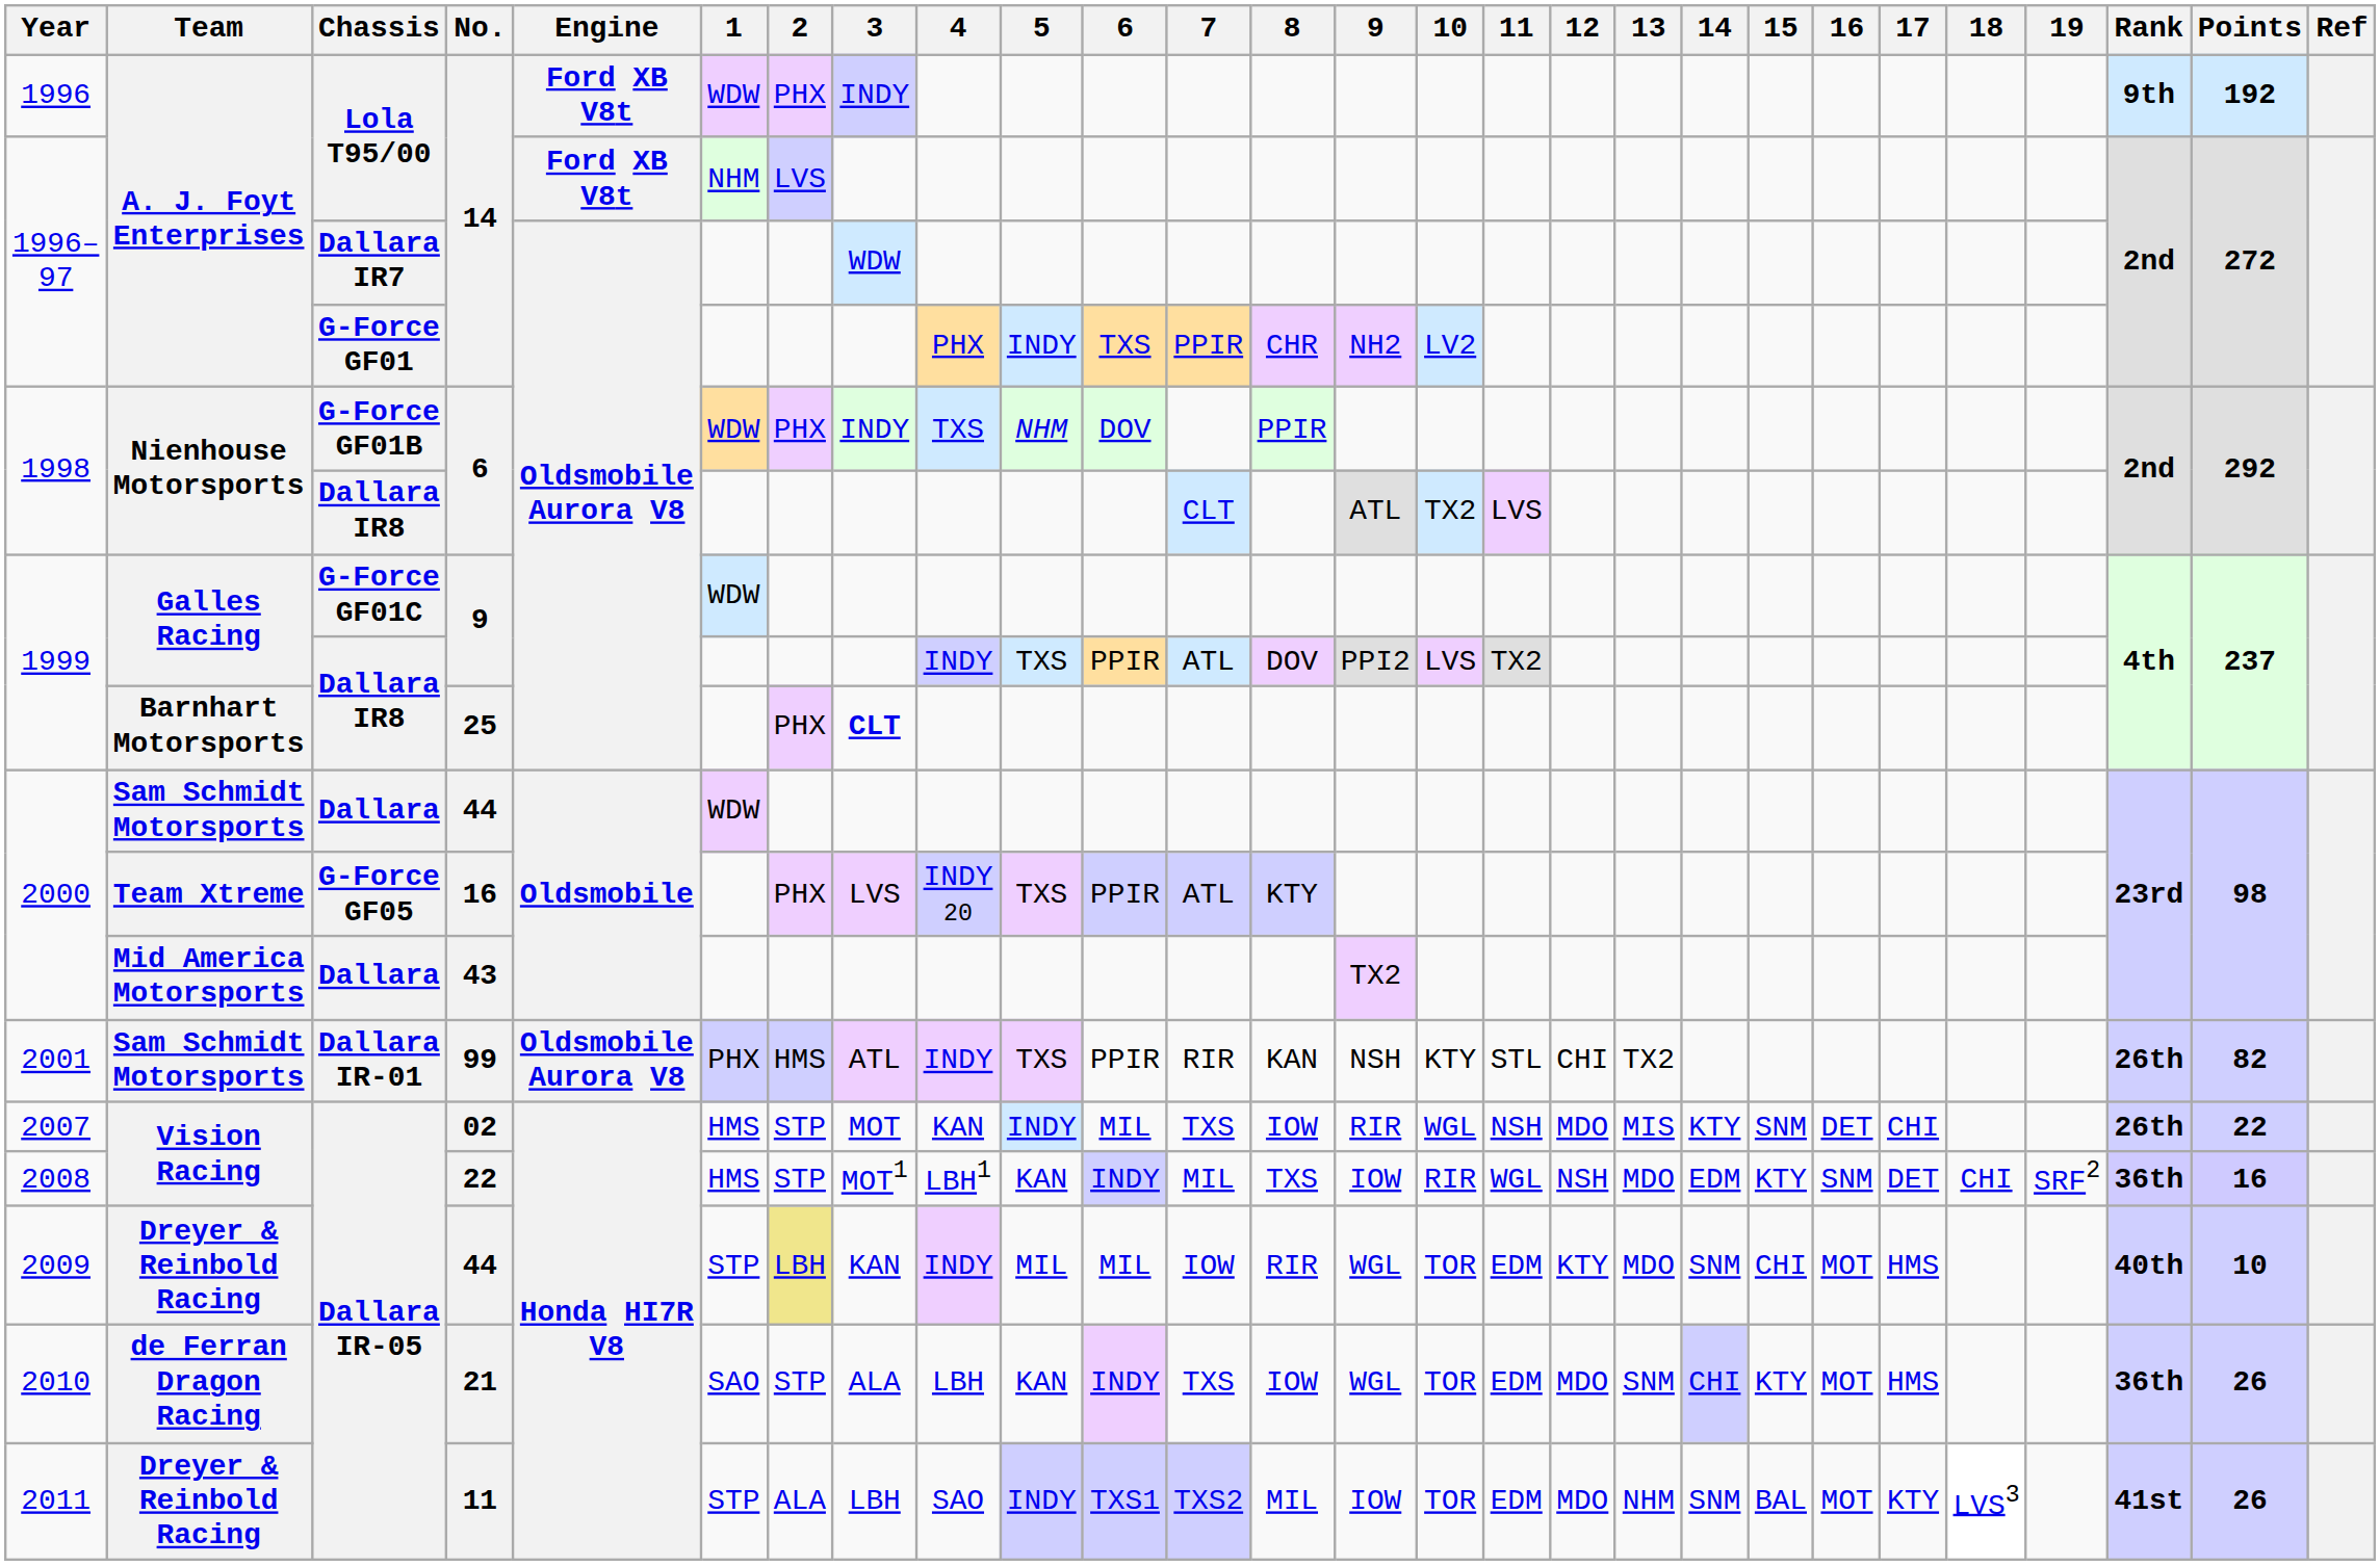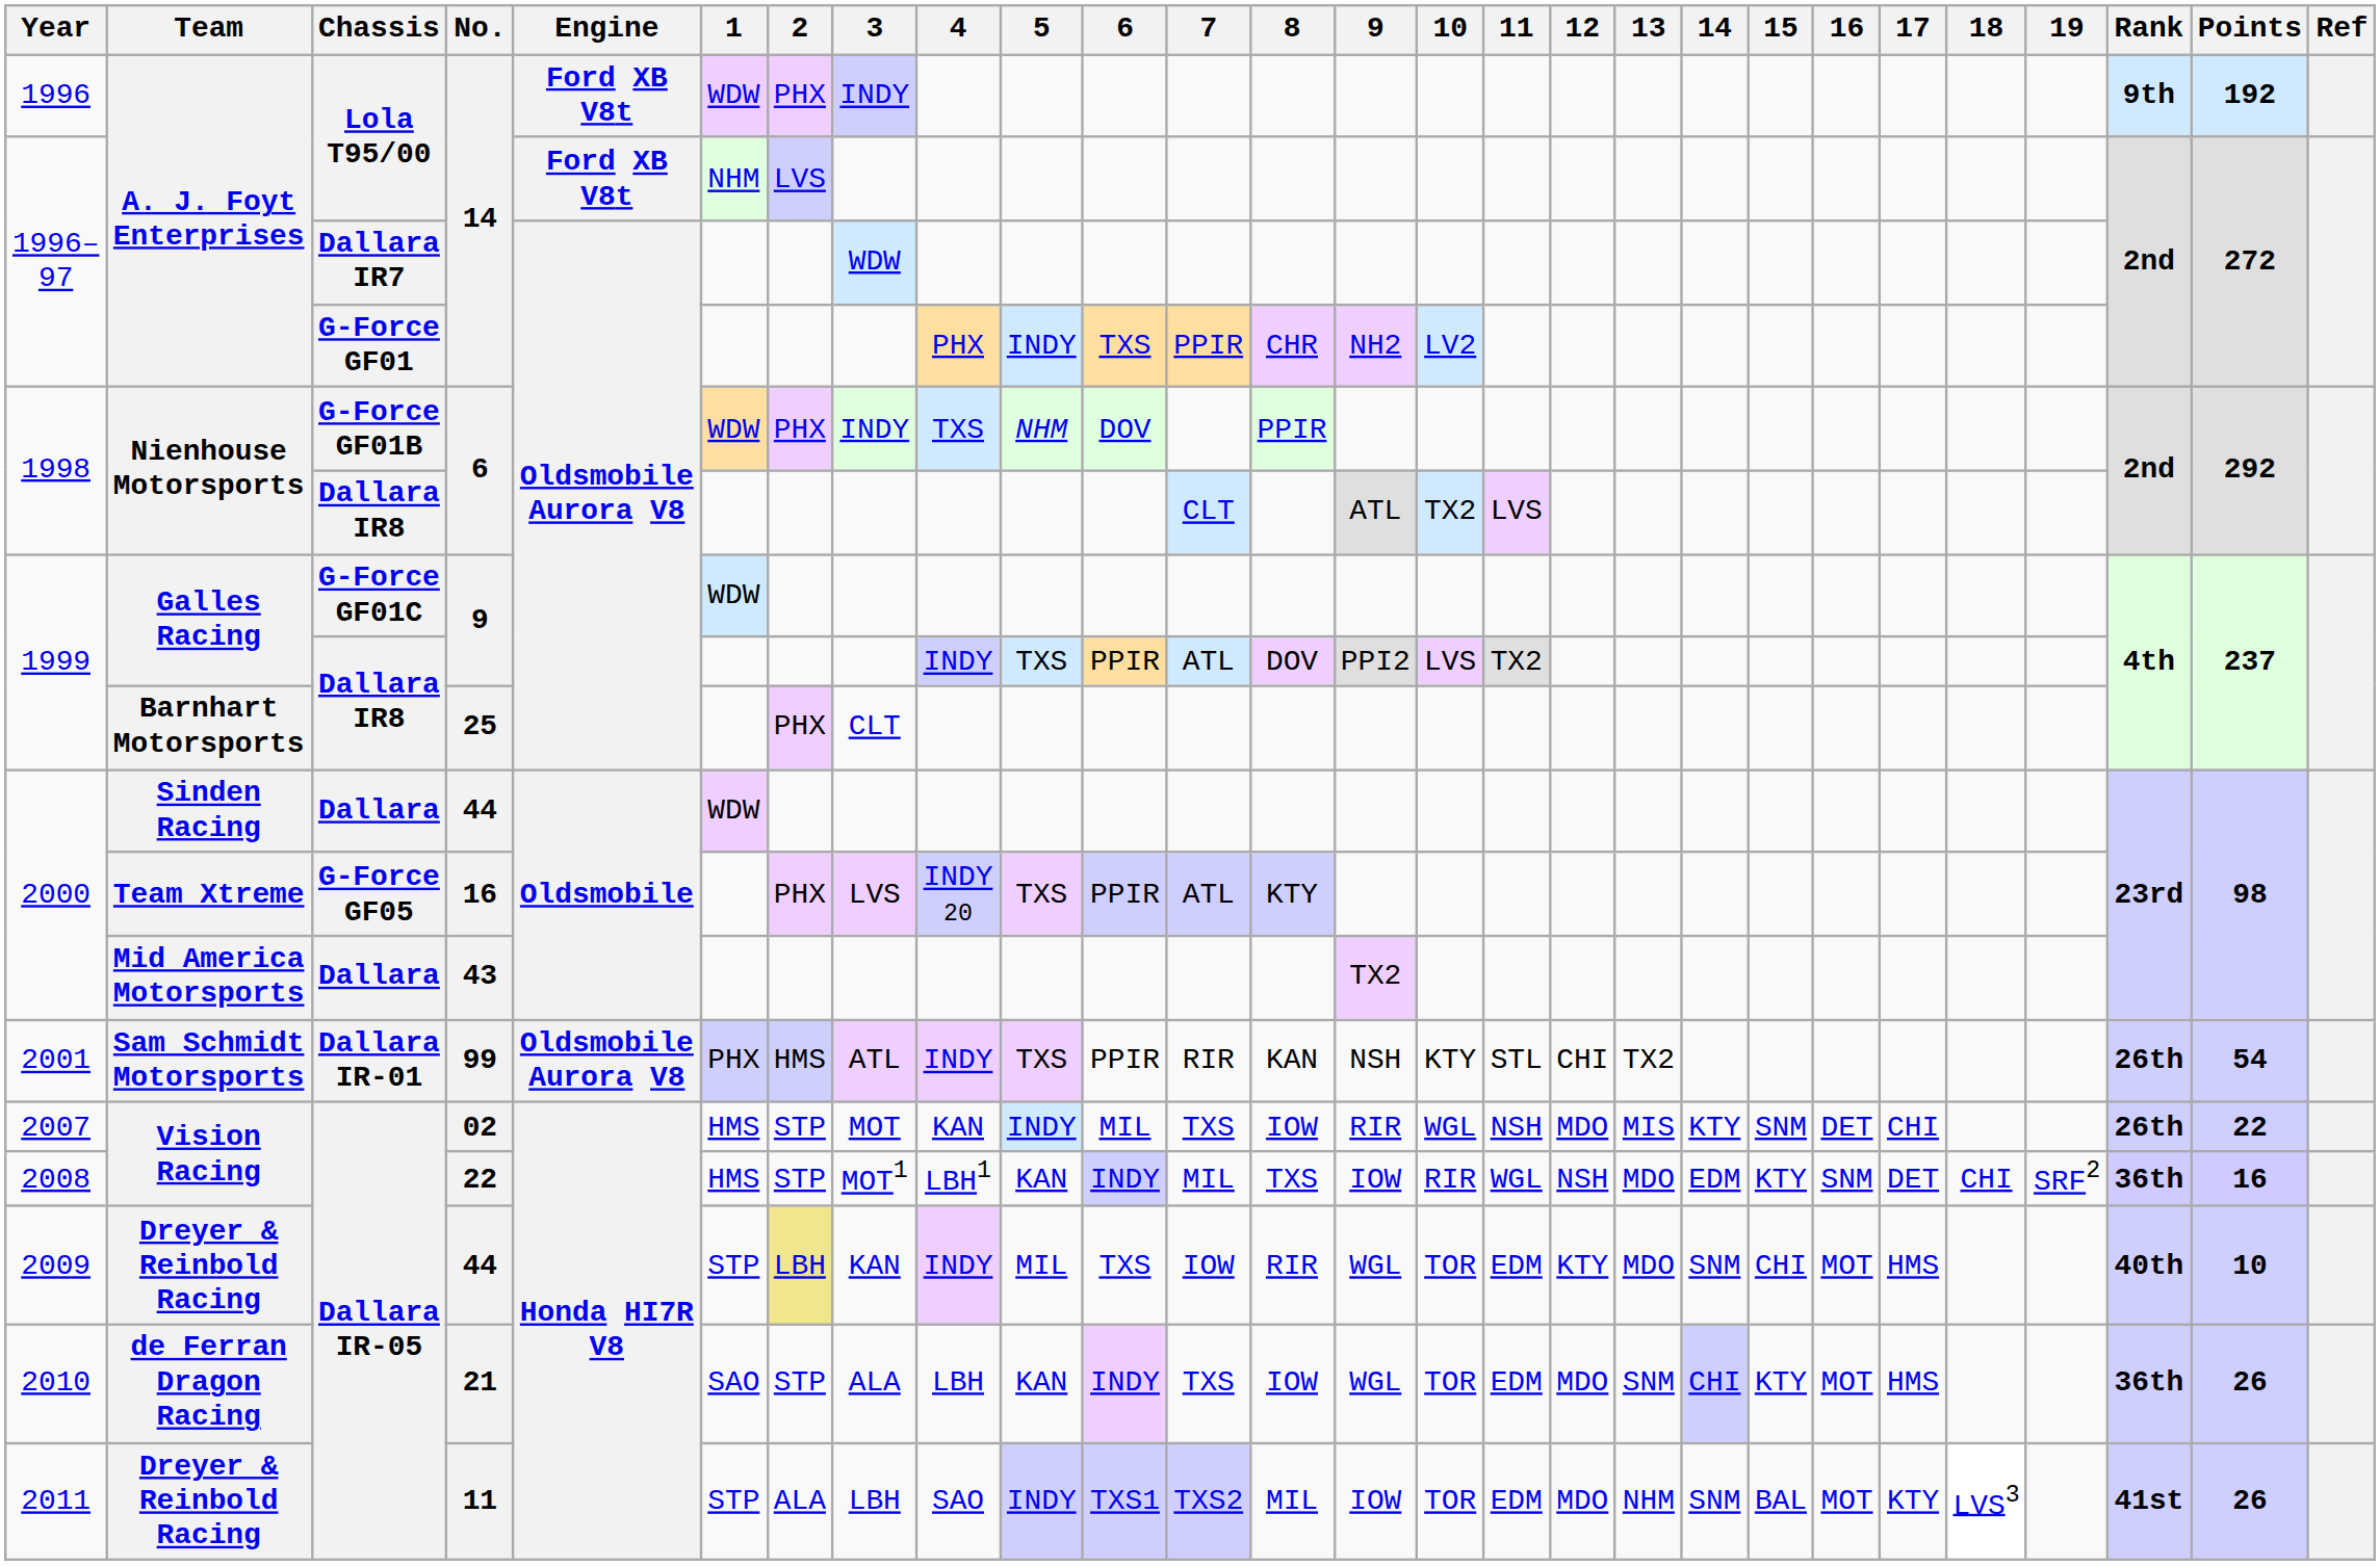25 | 3: bold -> normal
Dallara / 44 | Team: Sam Schmidt Motorsports -> Sinden Racing
99 | Points: 82 -> 54
Dallara IR-05 / 44 | 6: MIL -> TXS
